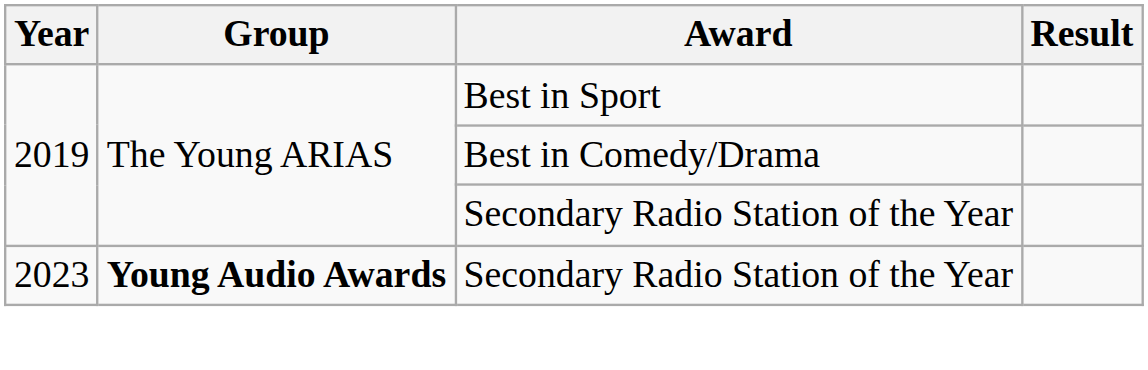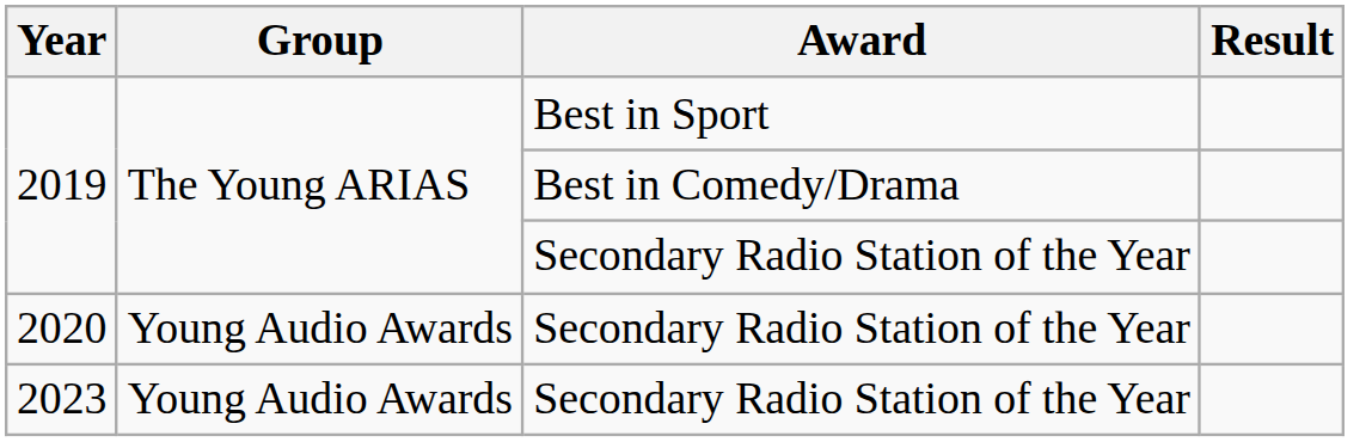+ row: 2020 | Young Audio Awards | Secondary Radio Station of the Year
2023 | Group: bold -> normal
